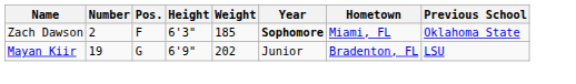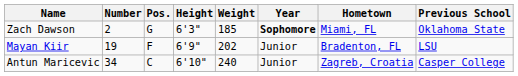Zach Dawson | Pos.: F -> G
Mayan Kiir | Pos.: G -> F
+ row: Antun Maricevic | 34 | C | 6'10" | 240 | Junior | Zagreb, Croatia | Casper College
